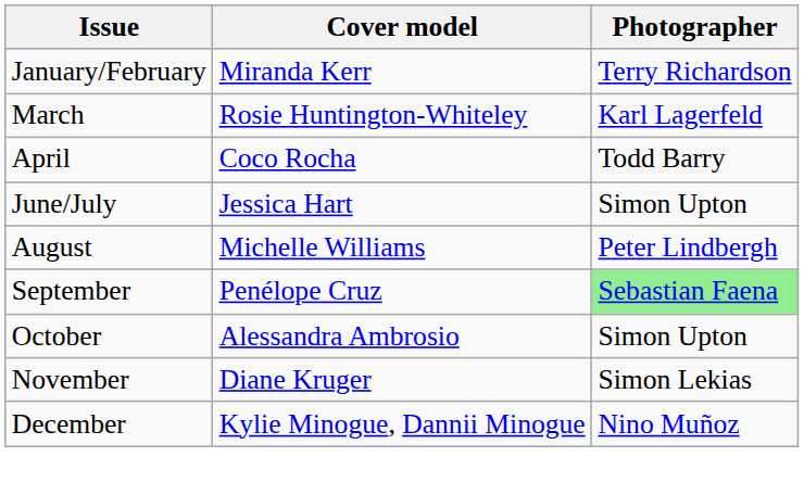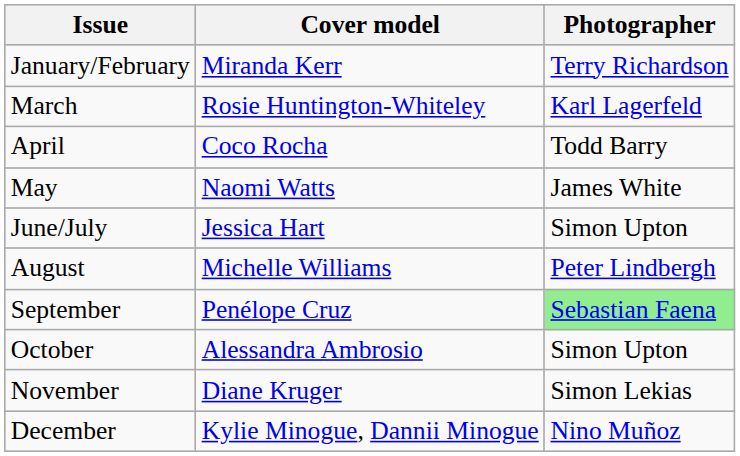+ row: May | Naomi Watts | James White
